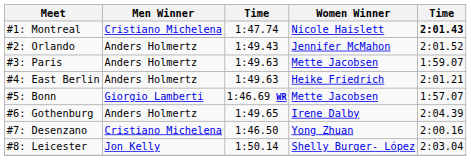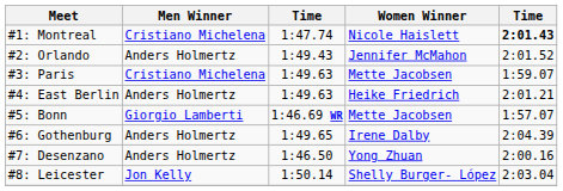#3: Paris | Men Winner: Anders Holmertz -> Cristiano Michelena
#7: Desenzano | Men Winner: Cristiano Michelena -> Anders Holmertz
